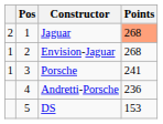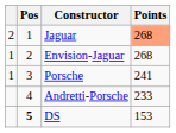Andretti-Porsche | Points: 236 -> 233
DS | Pos: normal -> bold
